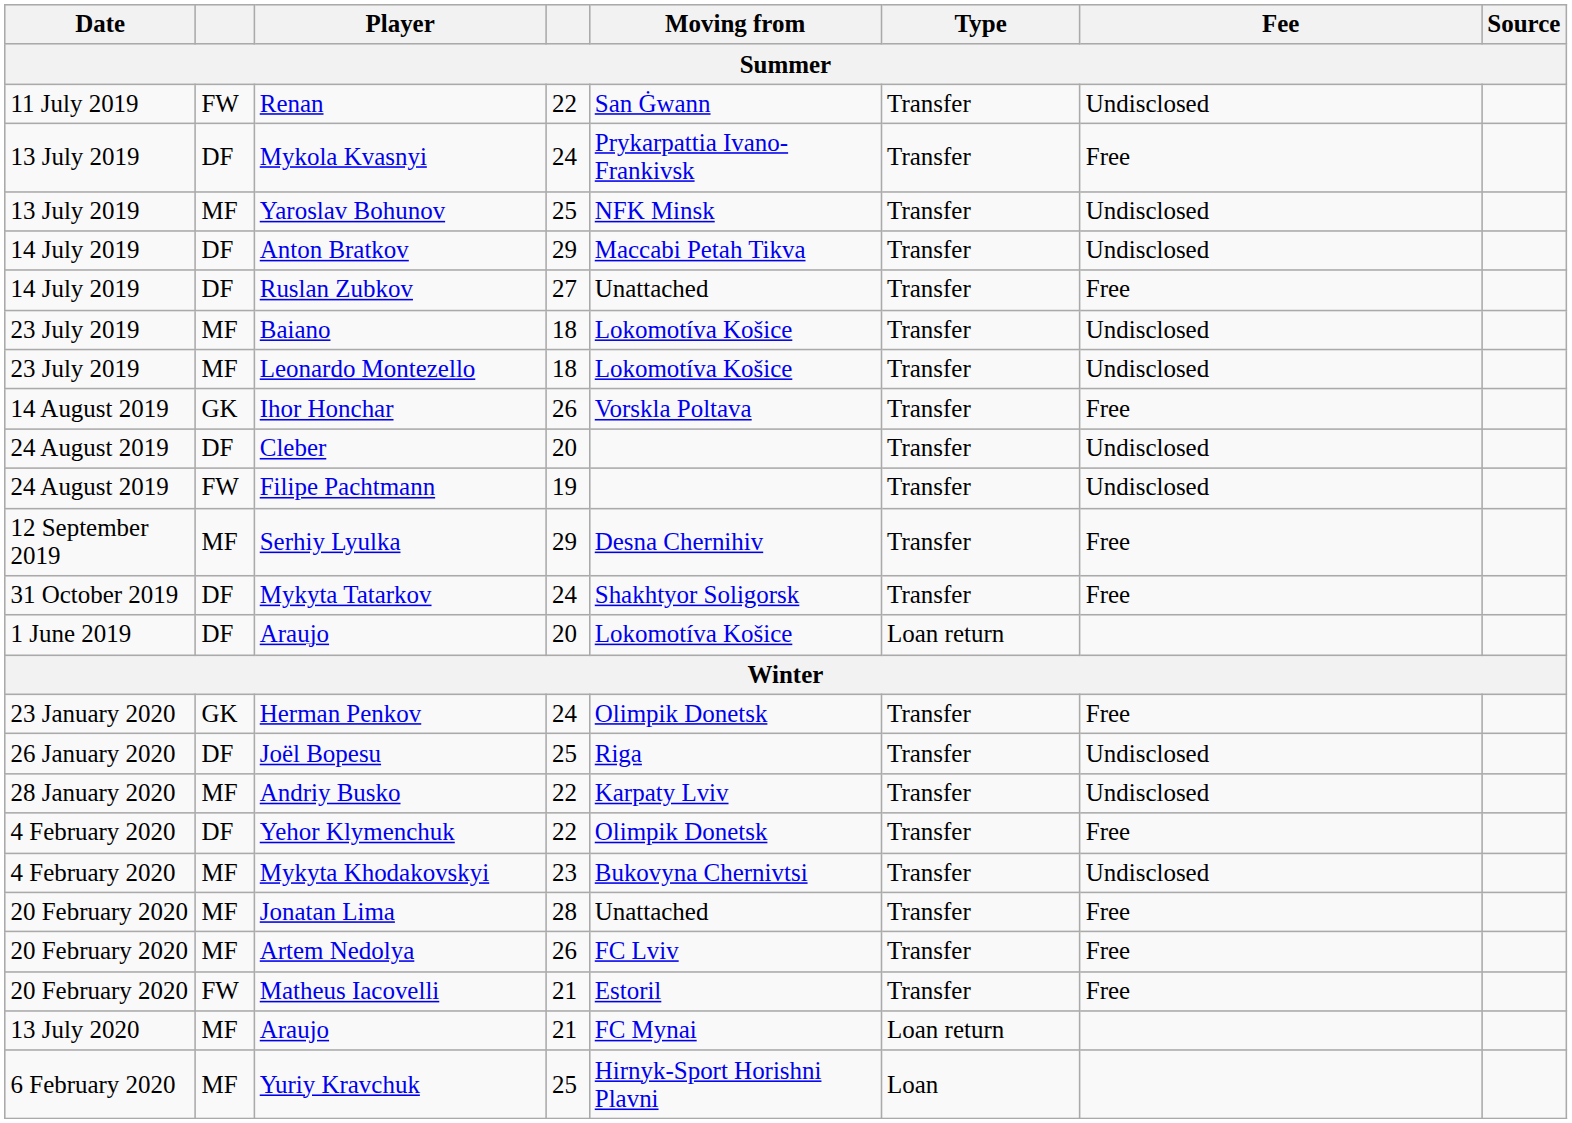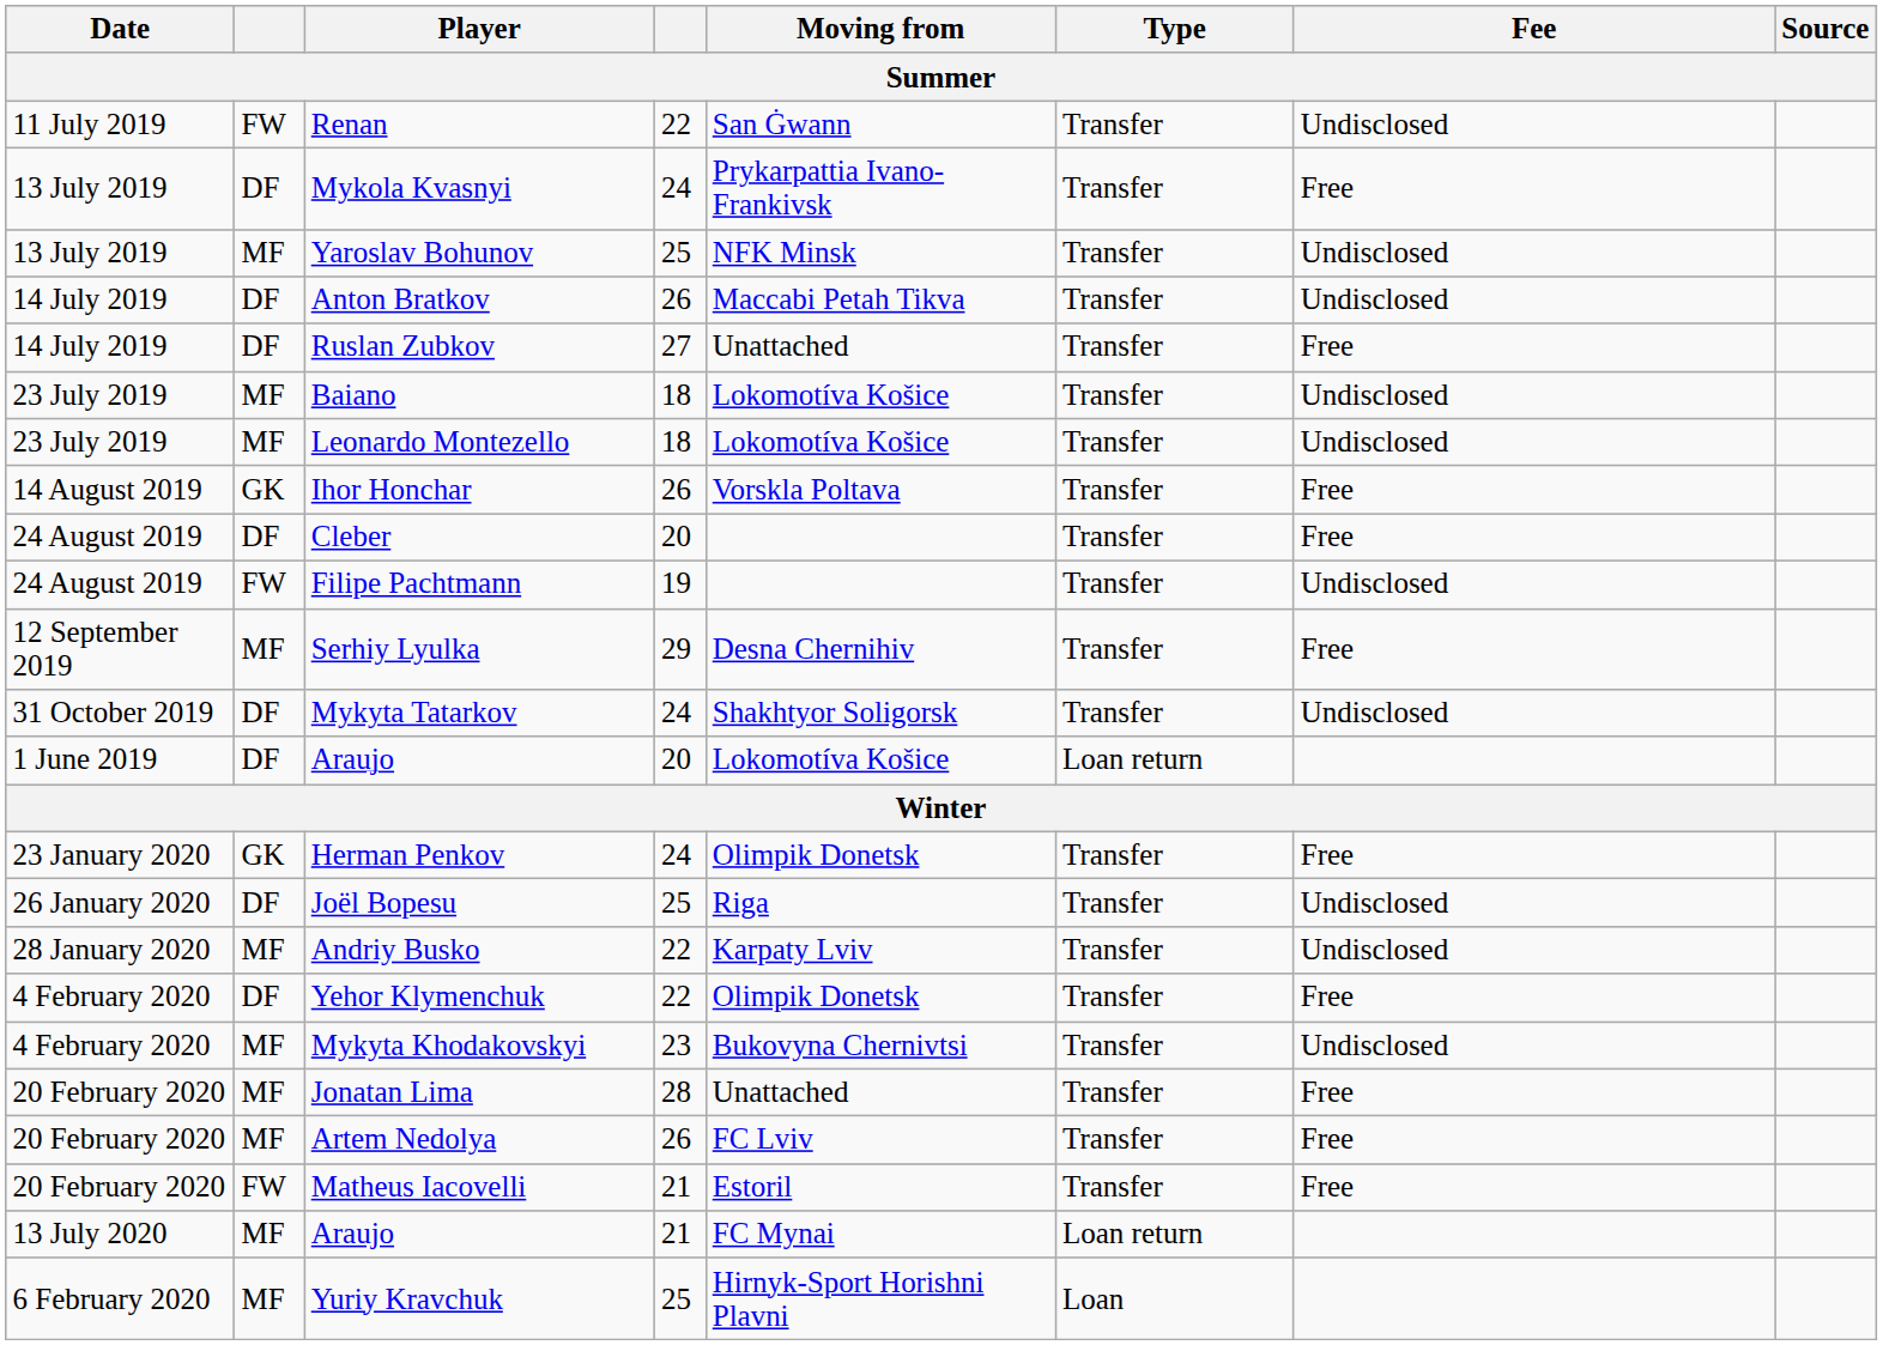Anton Bratkov | column 4: 29 -> 26
Cleber | Fee: Undisclosed -> Free
Mykyta Tatarkov | Fee: Free -> Undisclosed
